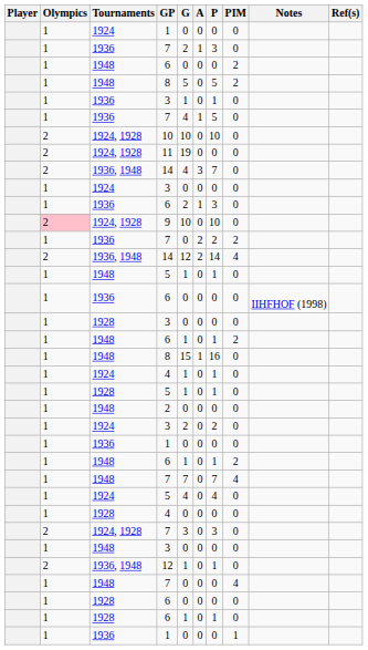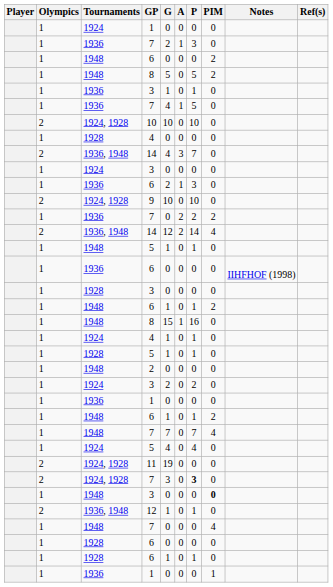rows swapped: 11 <-> 1928 / 4
9 | Olympics: pink background -> no background
1924, 1928 / 7 | P: normal -> bold
1948 / 3 | PIM: normal -> bold
